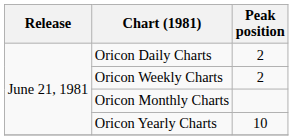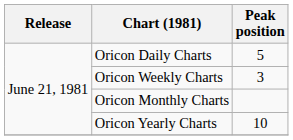Oricon Daily Charts | Peak position: 2 -> 5
Oricon Weekly Charts | Peak position: 2 -> 3
